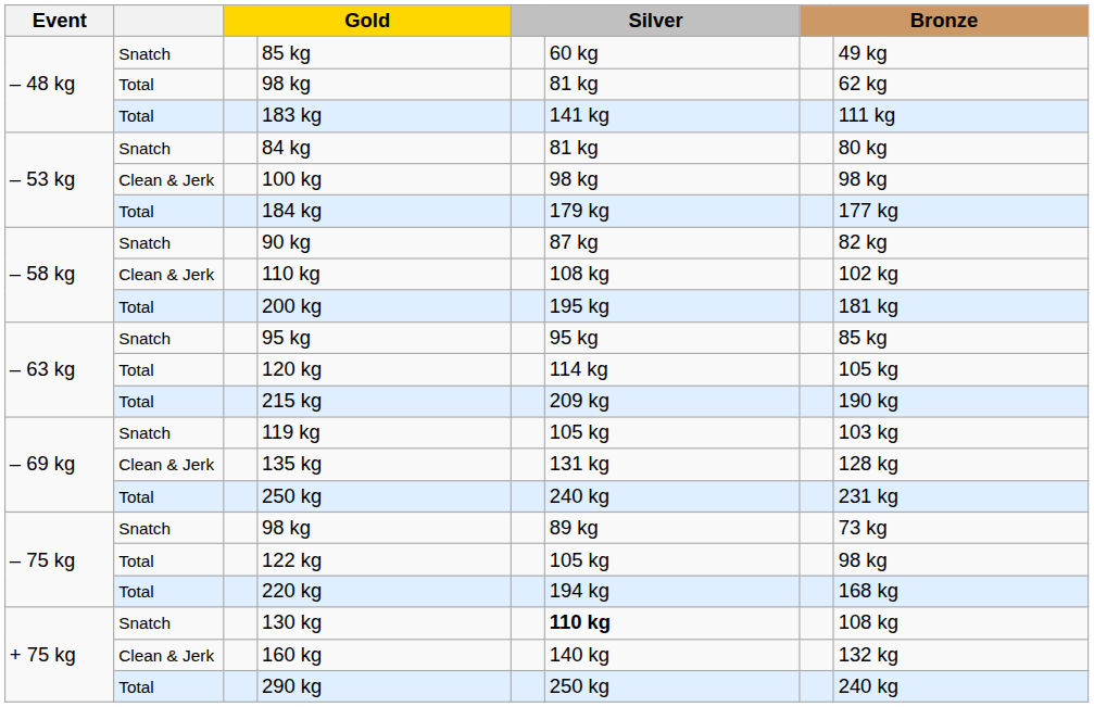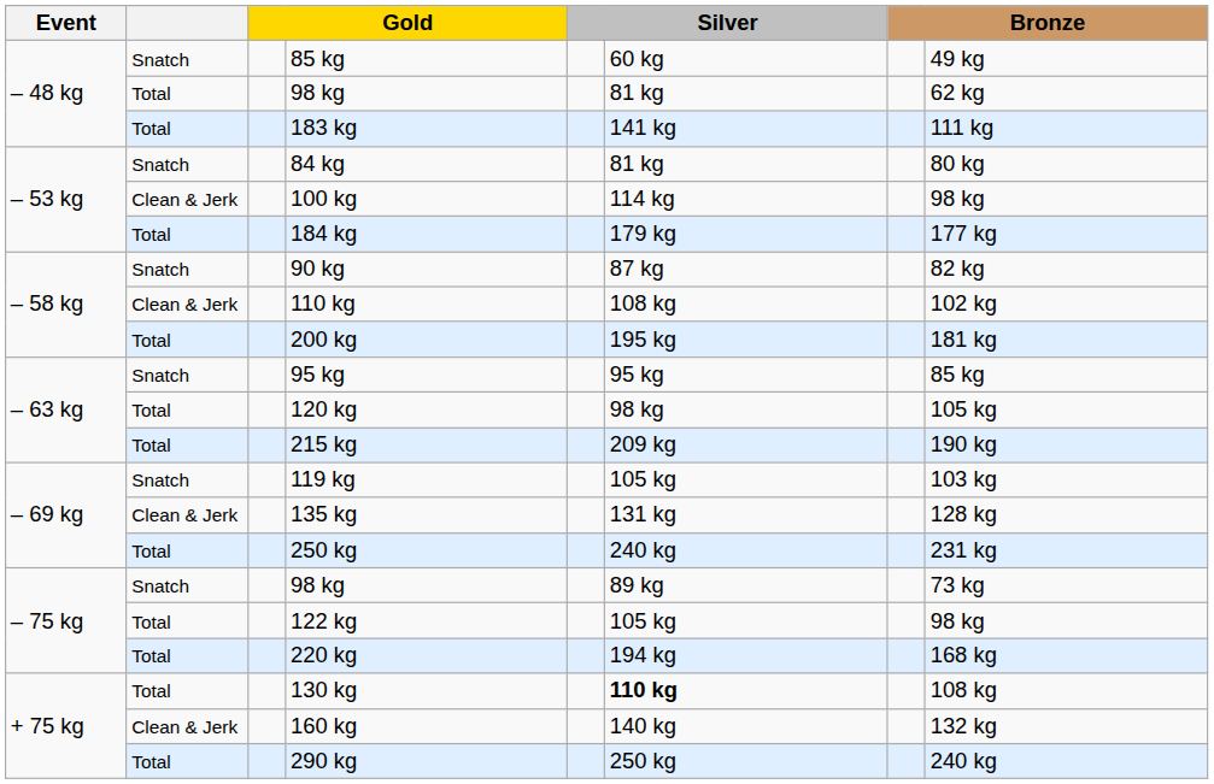100 kg | column 6: 98 kg -> 114 kg
120 kg | column 6: 114 kg -> 98 kg
130 kg | column 2: Snatch -> Total
